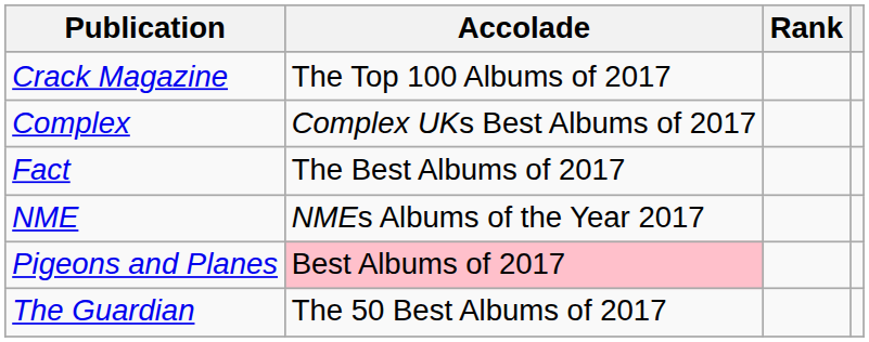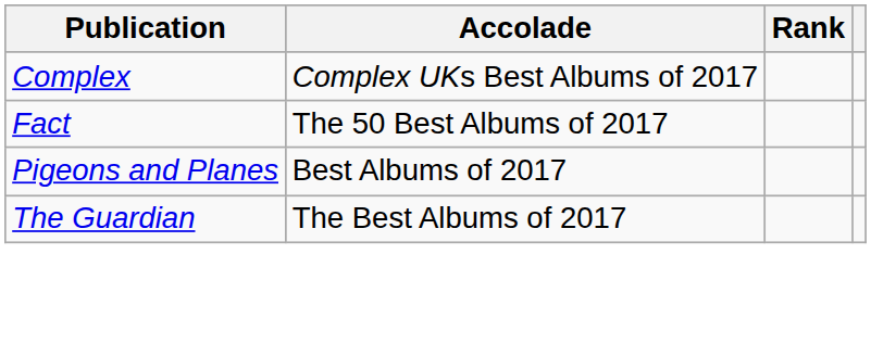- row: Crack Magazine | The Top 100 Albums of 2017
Fact | Accolade: The Best Albums of 2017 -> The 50 Best Albums of 2017
- row: NME | NMEs Albums of the Year 2017
Pigeons and Planes | Accolade: pink background -> no background
The Guardian | Accolade: The 50 Best Albums of 2017 -> The Best Albums of 2017
